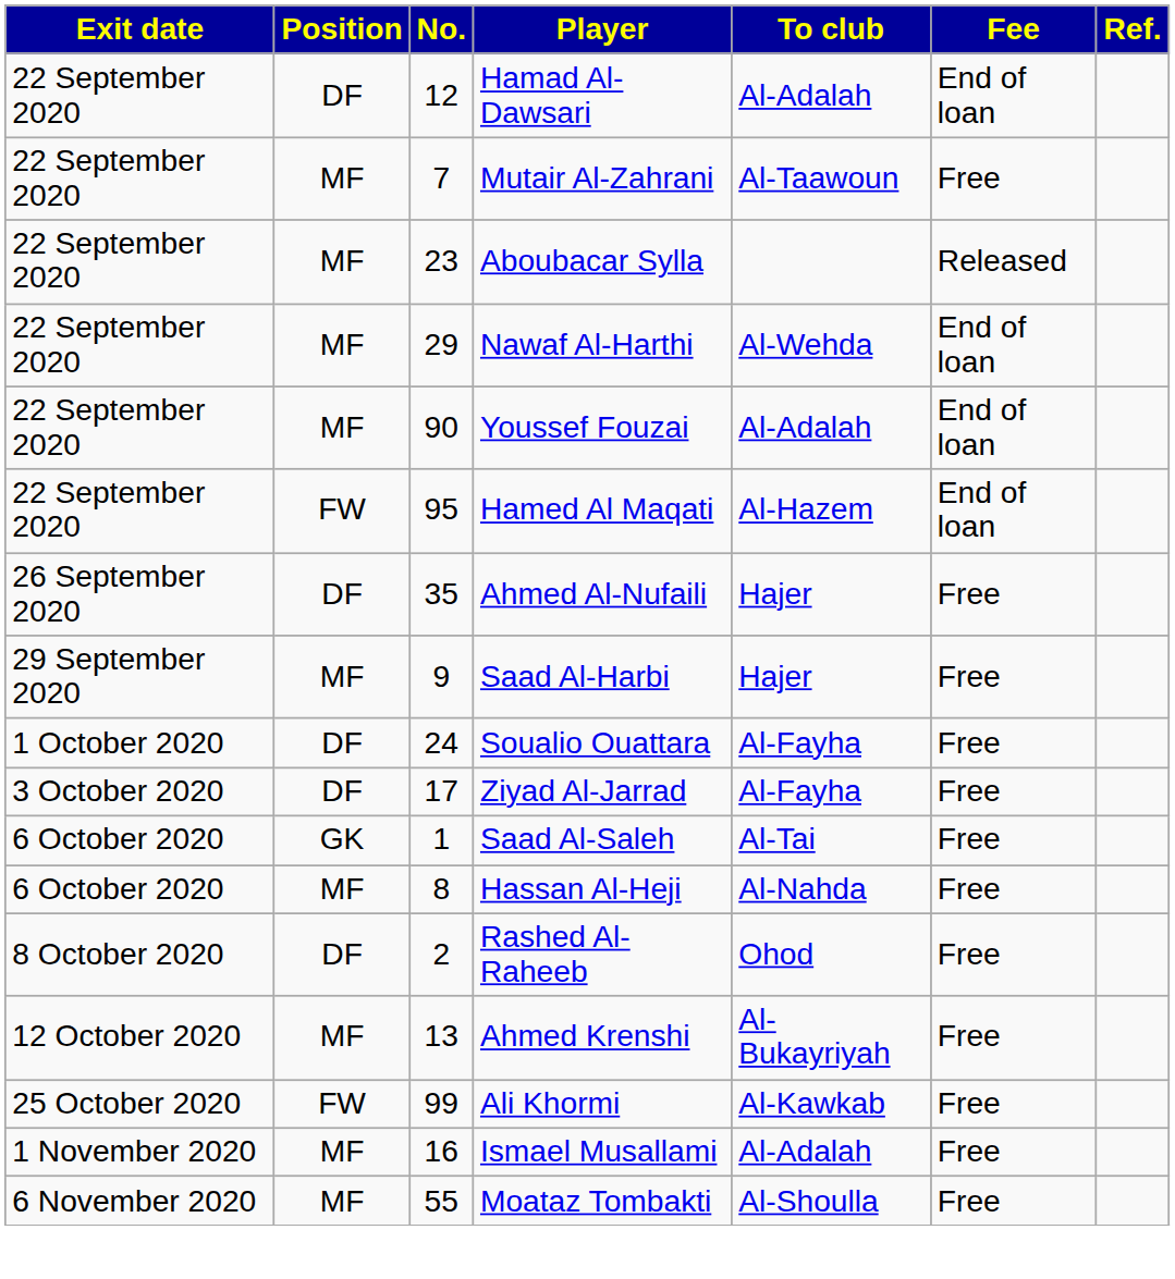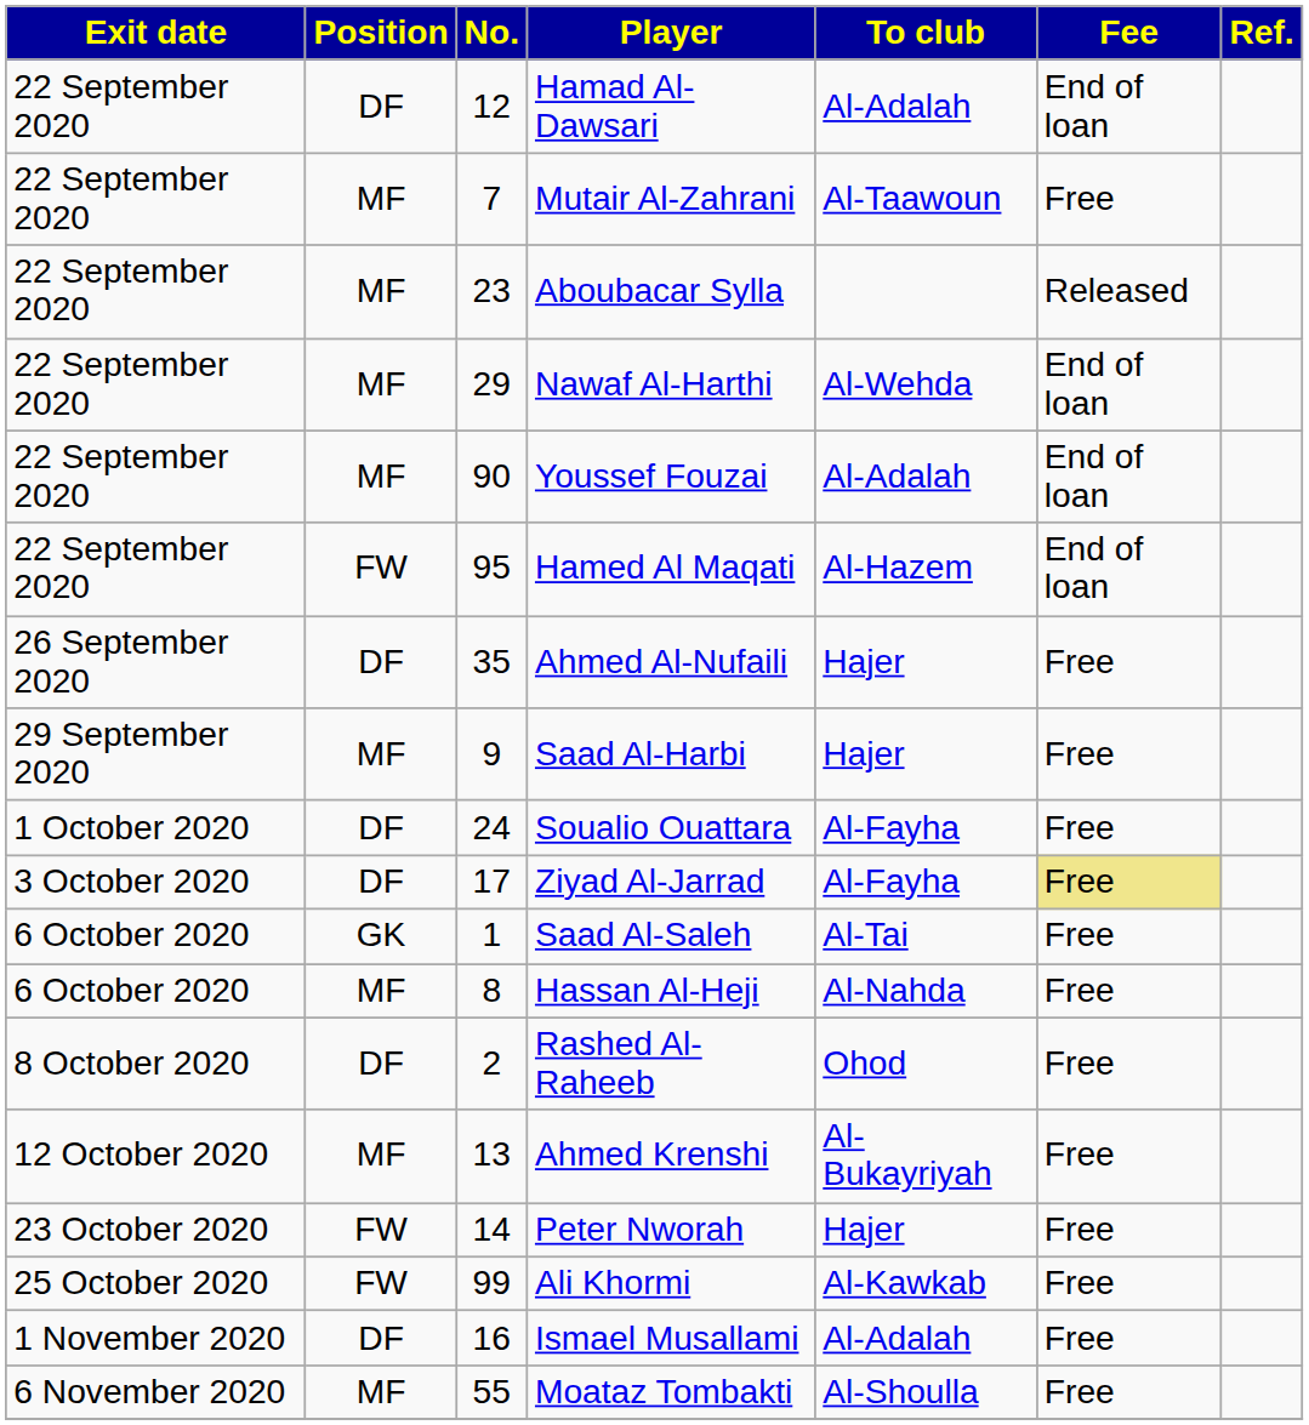Ziyad Al-Jarrad | Fee: no background -> khaki background
+ row: 23 October 2020 | FW | 14 | Peter Nworah | Hajer | Free
Ismael Musallami | Position: MF -> DF
